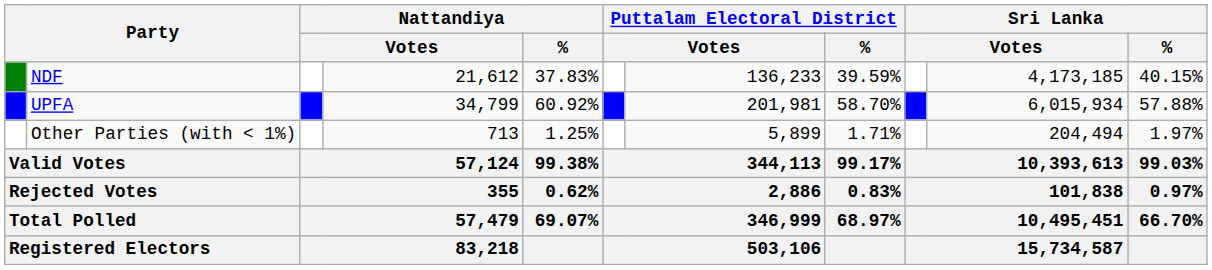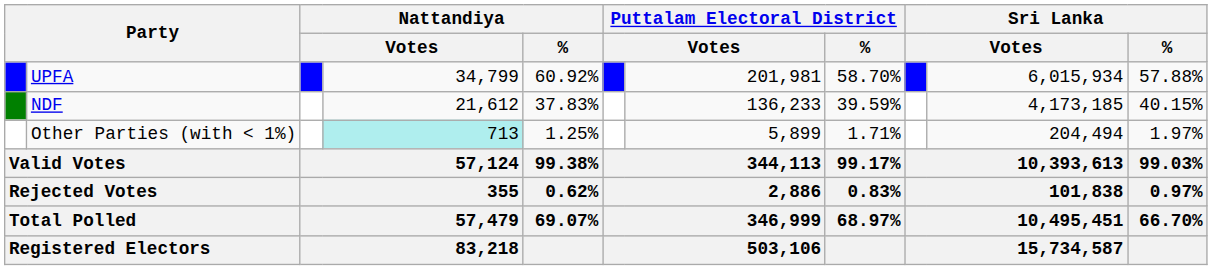rows swapped: UPFA <-> NDF
Other Parties (with < 1%) | column 4: no background -> paleturquoise background
